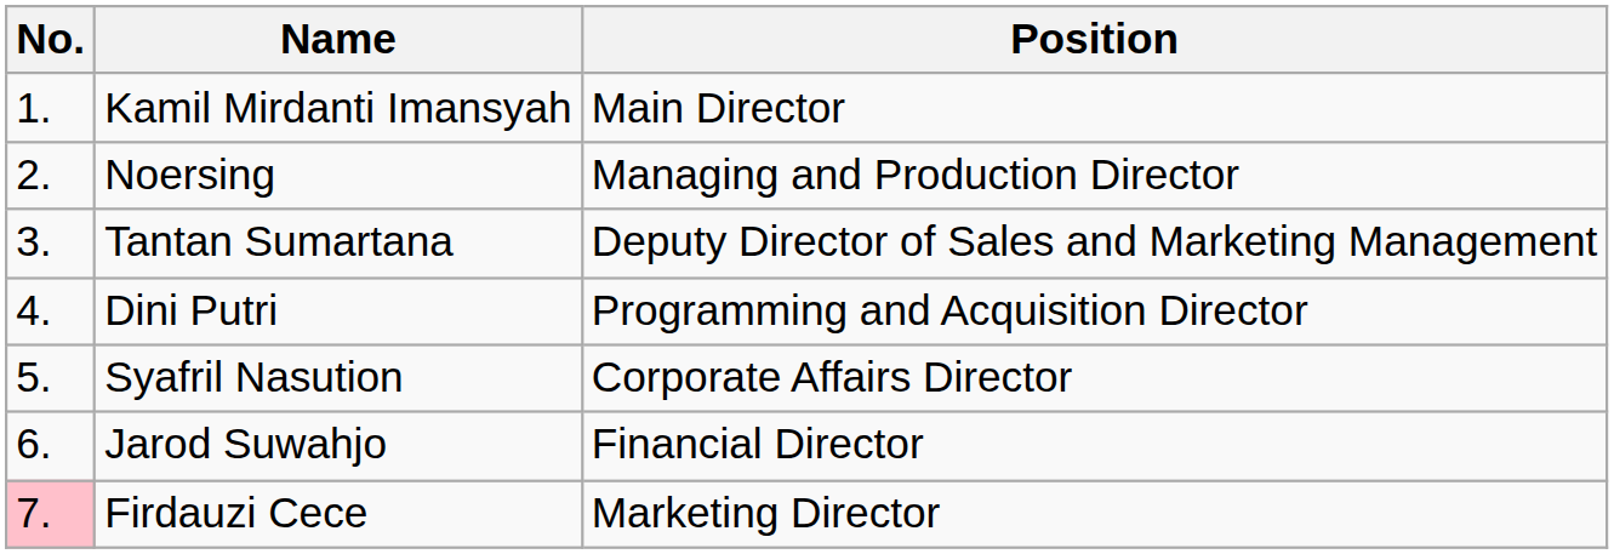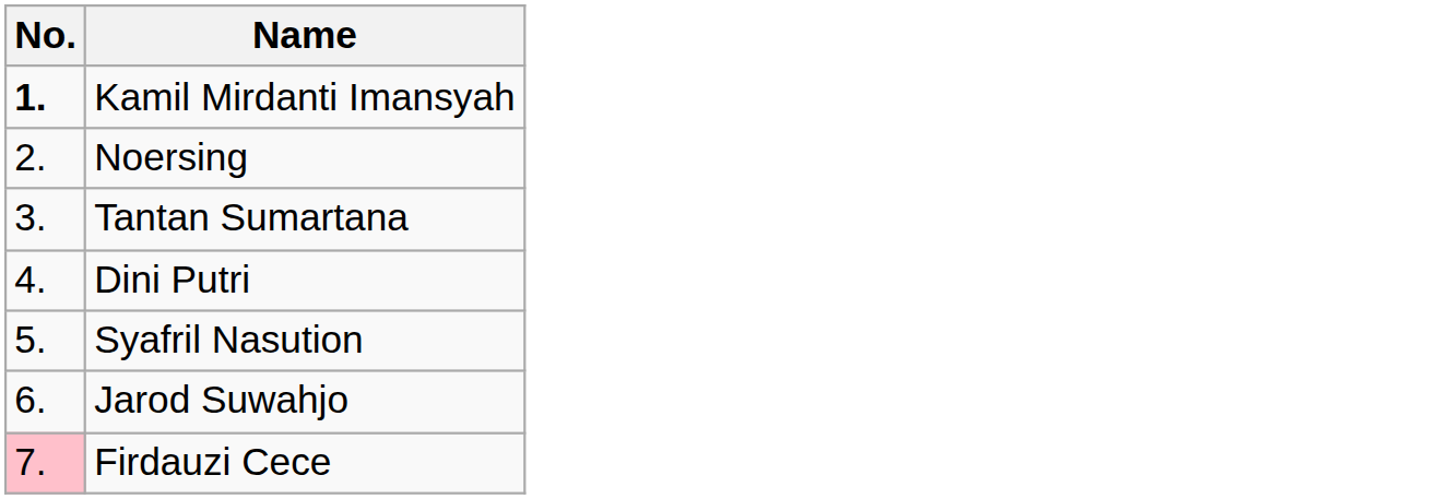- column: Position | Main Director | Managing and Production Director | Deputy Director of Sales and Marketing Management | Programming and Acquisition Director | Corporate Affairs Director | Financial Director | Marketing Director
Kamil Mirdanti Imansyah | No.: normal -> bold
